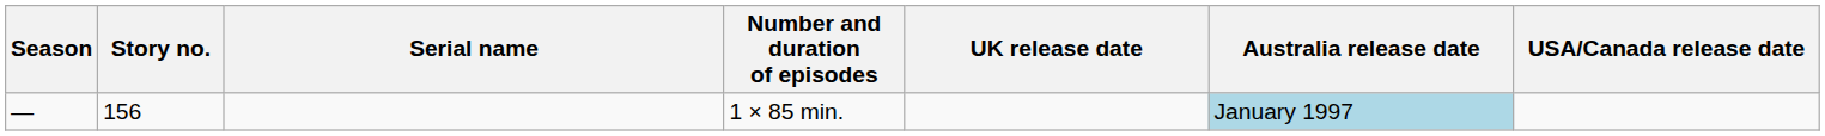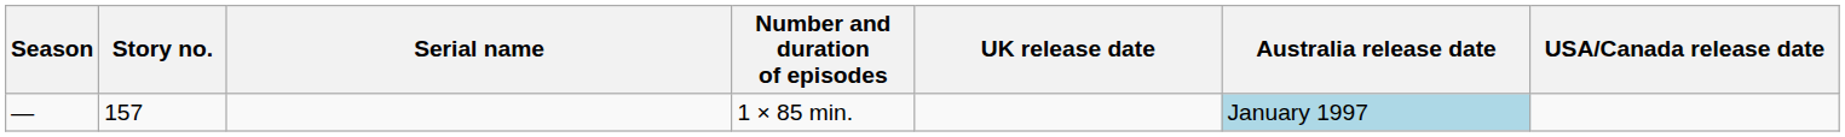1 × 85 min. | Story no.: 156 -> 157
